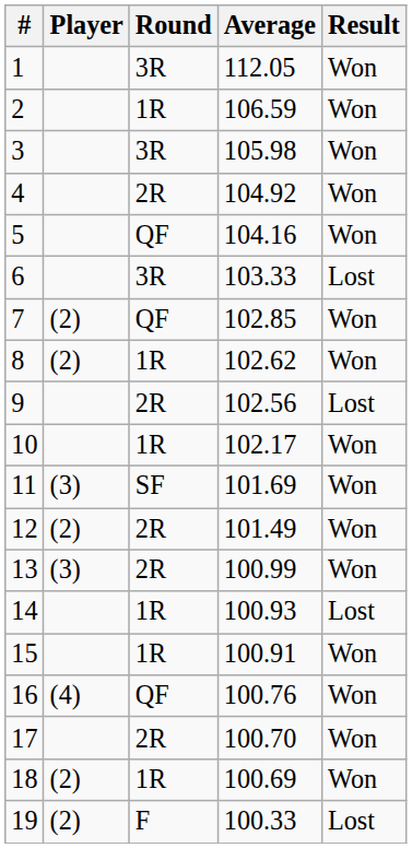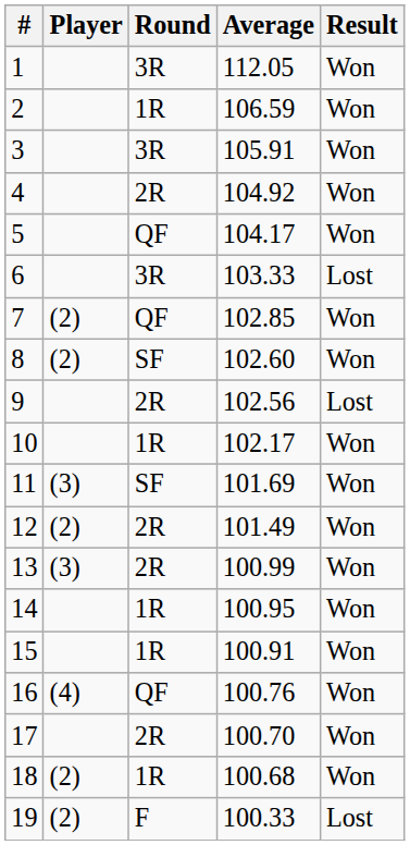3 | Average: 105.98 -> 105.91
5 | Average: 104.16 -> 104.17
8 | Round: 1R -> SF
8 | Average: 102.62 -> 102.60
14 | Average: 100.93 -> 100.95
14 | Result: Lost -> Won
18 | Average: 100.69 -> 100.68
